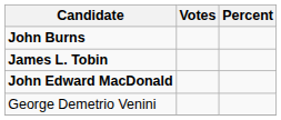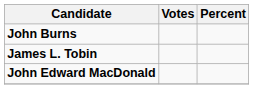- row: George Demetrio Venini
